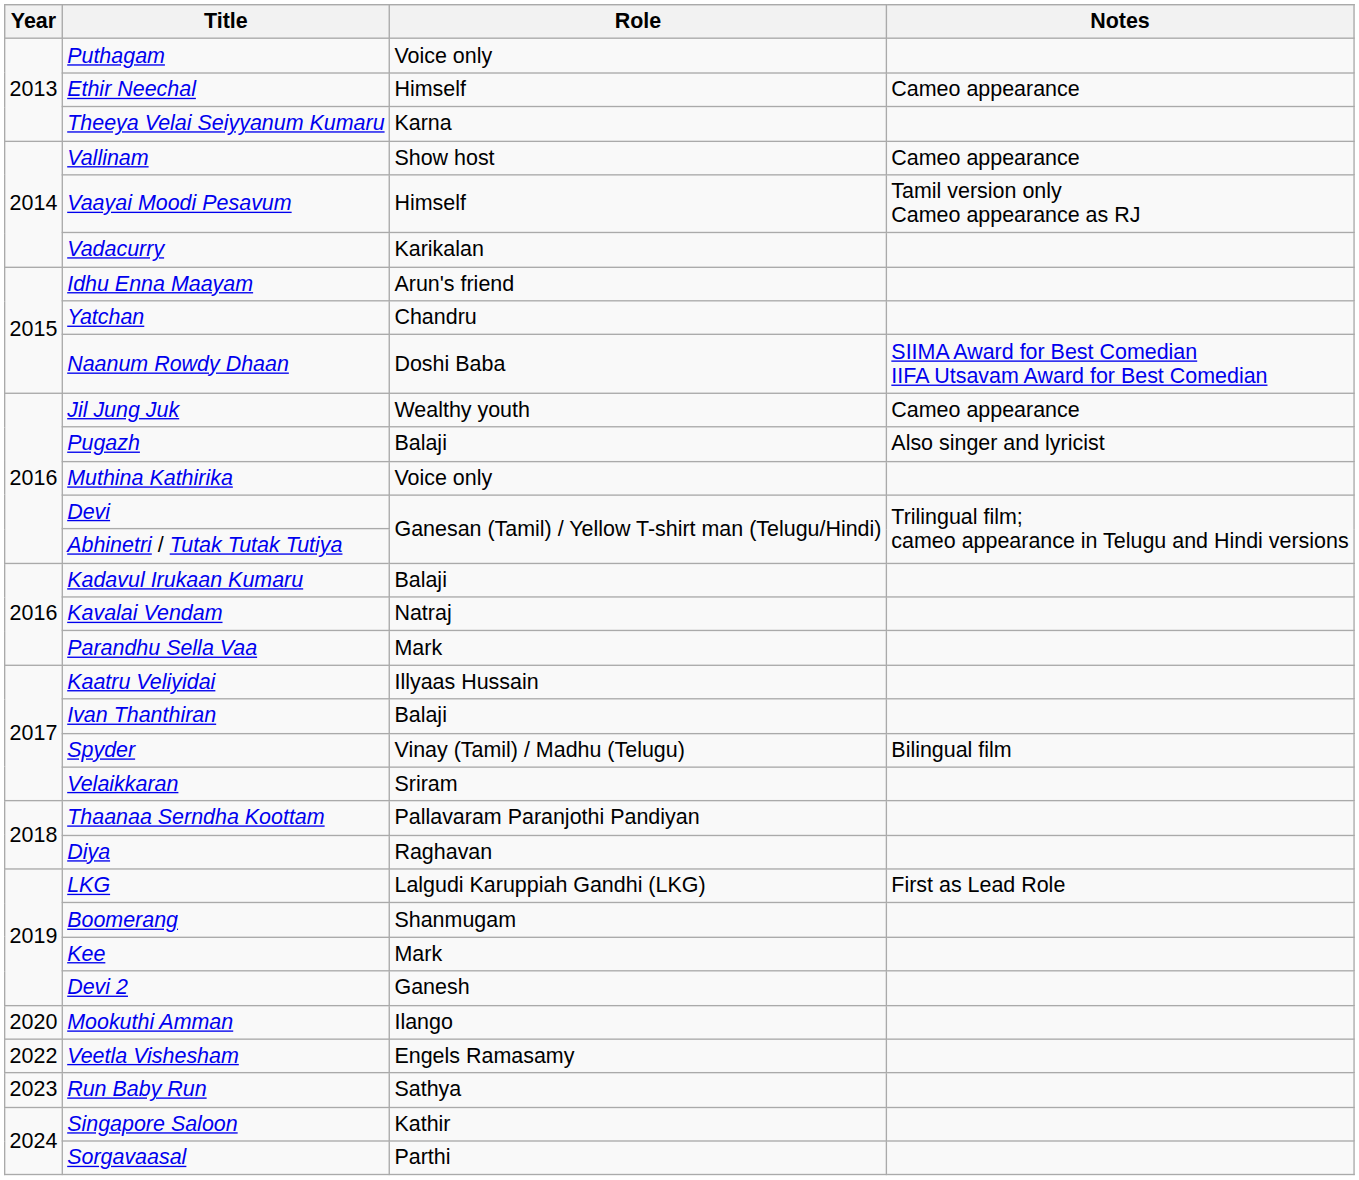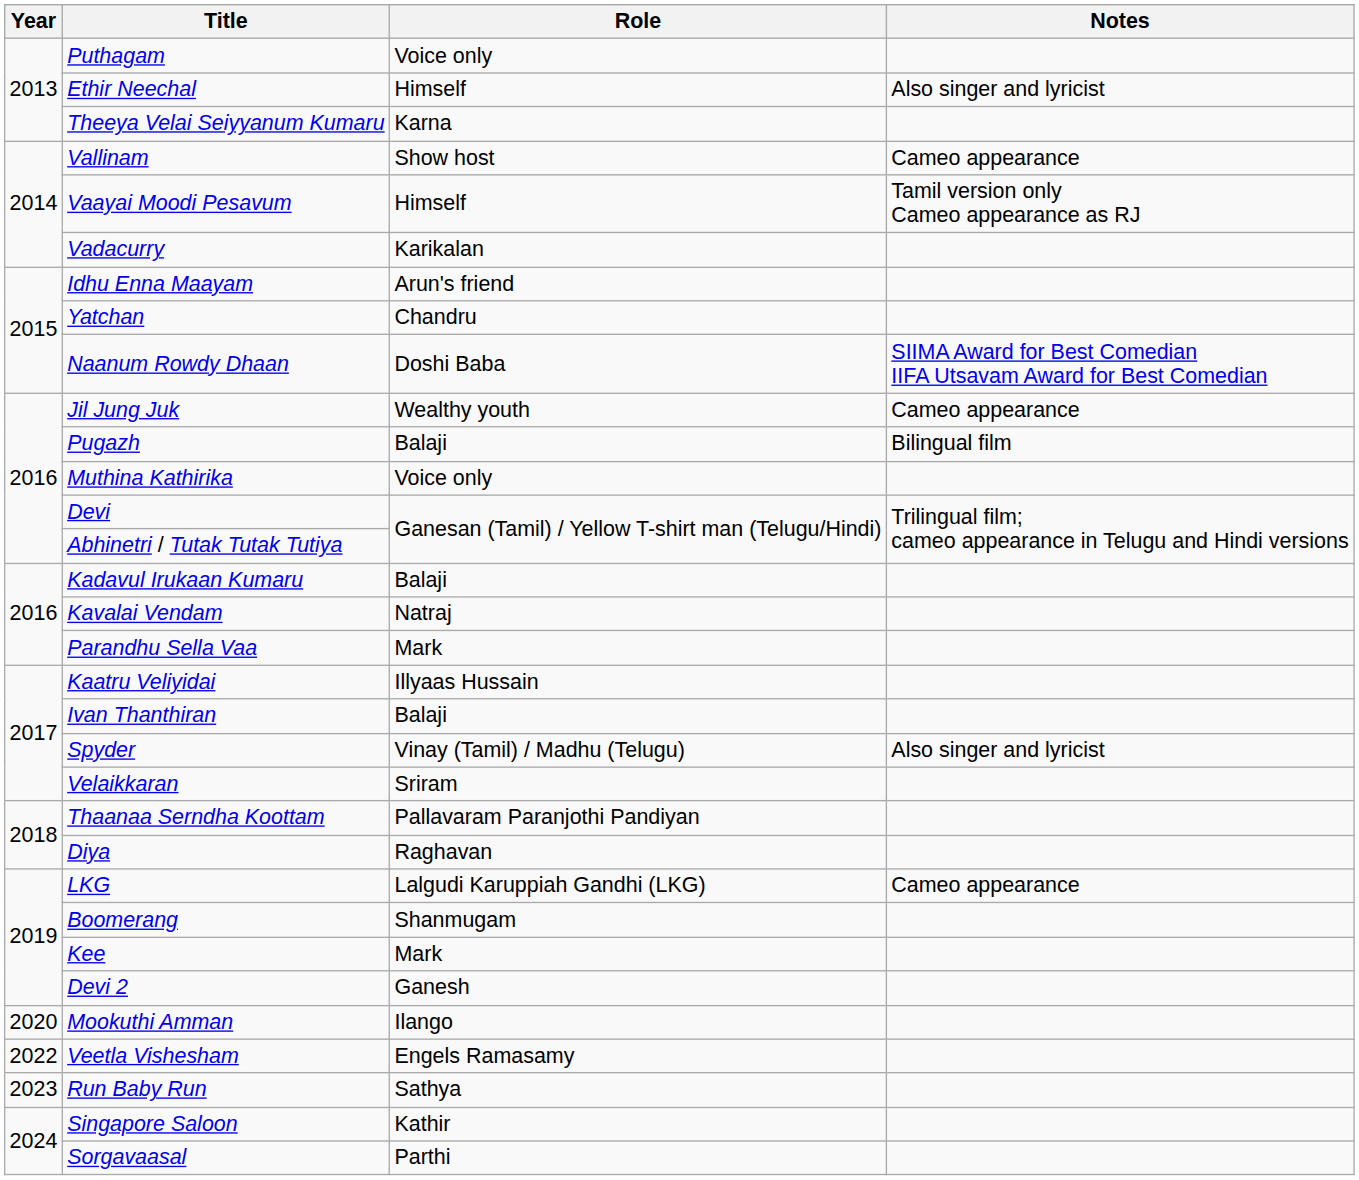Ethir Neechal | Notes: Cameo appearance -> Also singer and lyricist
Pugazh | Notes: Also singer and lyricist -> Bilingual film
Spyder | Notes: Bilingual film -> Also singer and lyricist
LKG | Notes: First as Lead Role -> Cameo appearance
